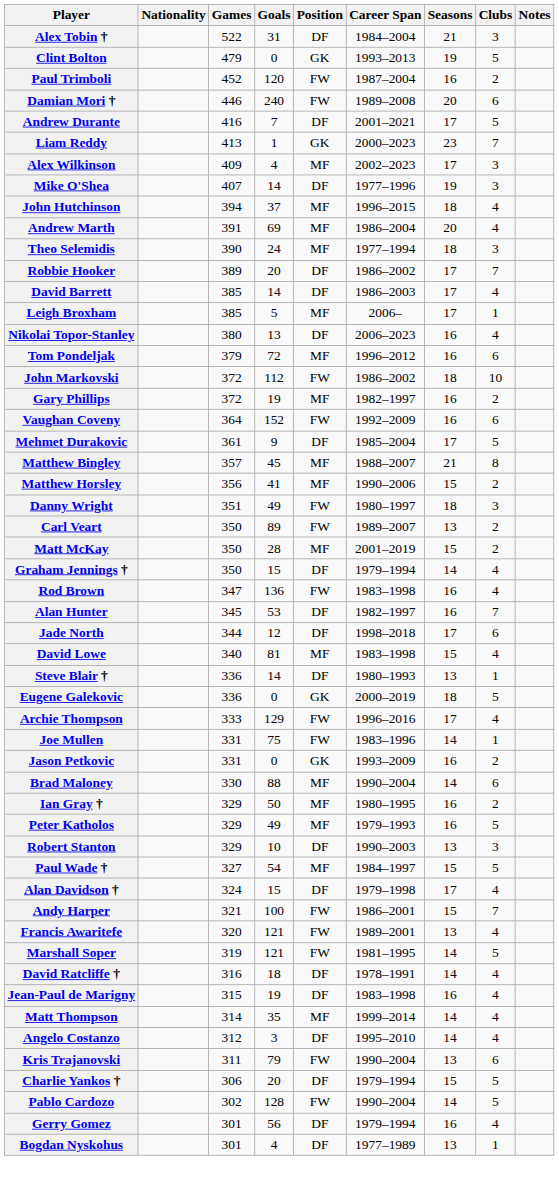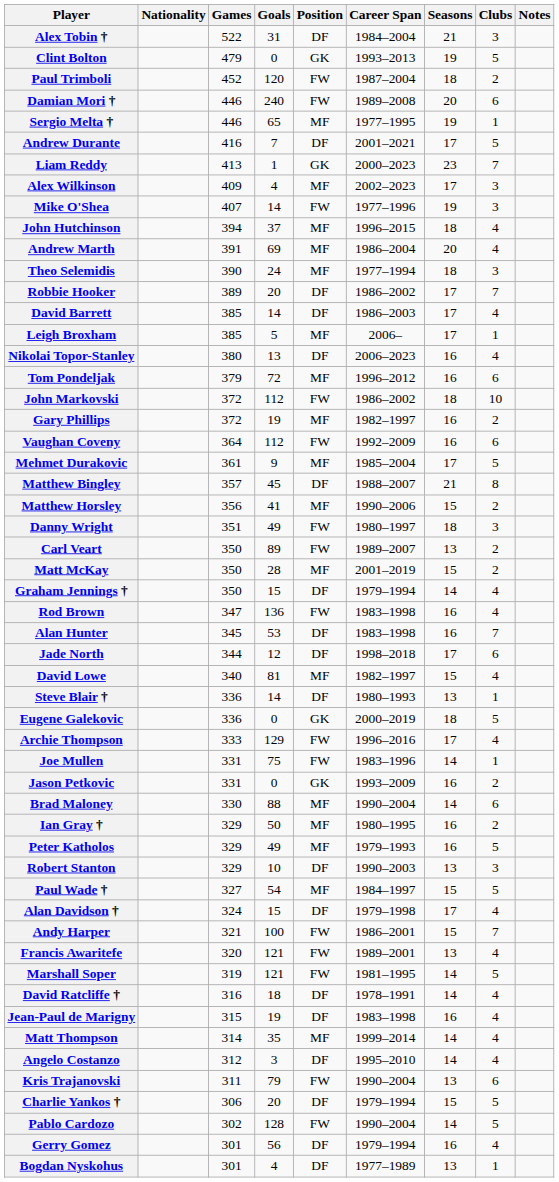Paul Trimboli | Seasons: 16 -> 18
+ row: Sergio Melta † | 446 | 65 | MF | 1977–1995 | 19 | 1
Mike O'Shea | Position: DF -> FW
Vaughan Coveny | Goals: 152 -> 112
Mehmet Durakovic | Position: DF -> MF
Matthew Bingley | Position: MF -> DF
Alan Hunter | Career Span: 1982–1997 -> 1983–1998
David Lowe | Career Span: 1983–1998 -> 1982–1997
